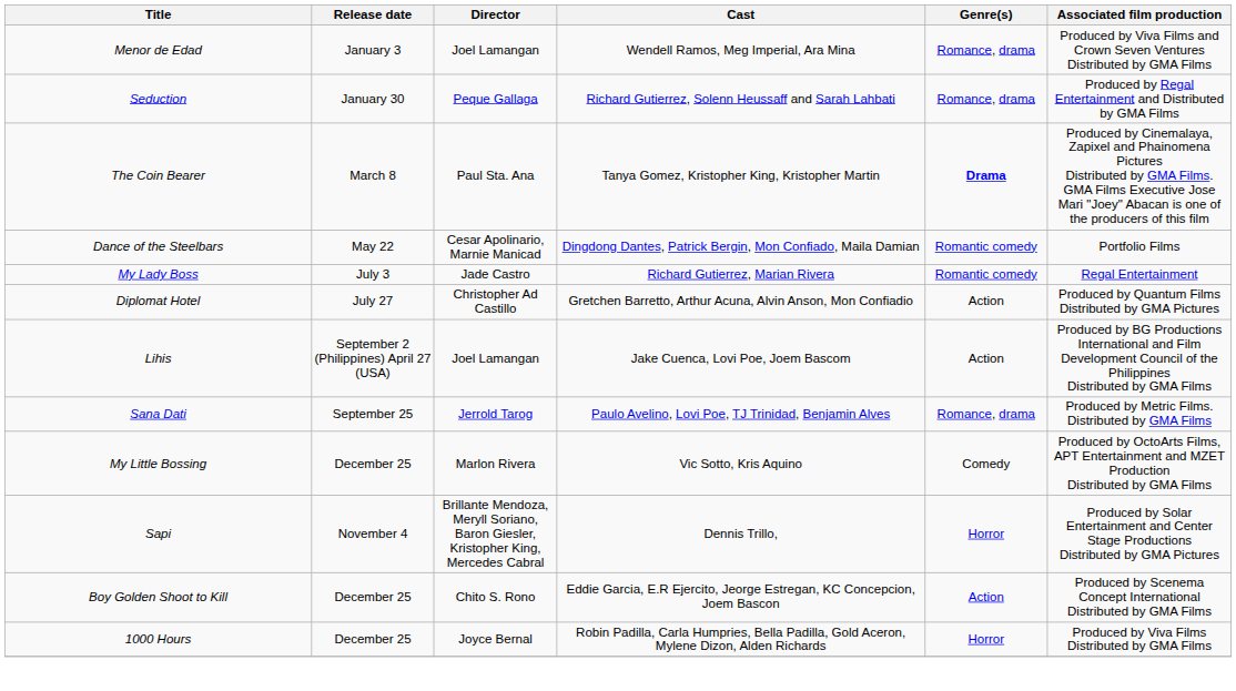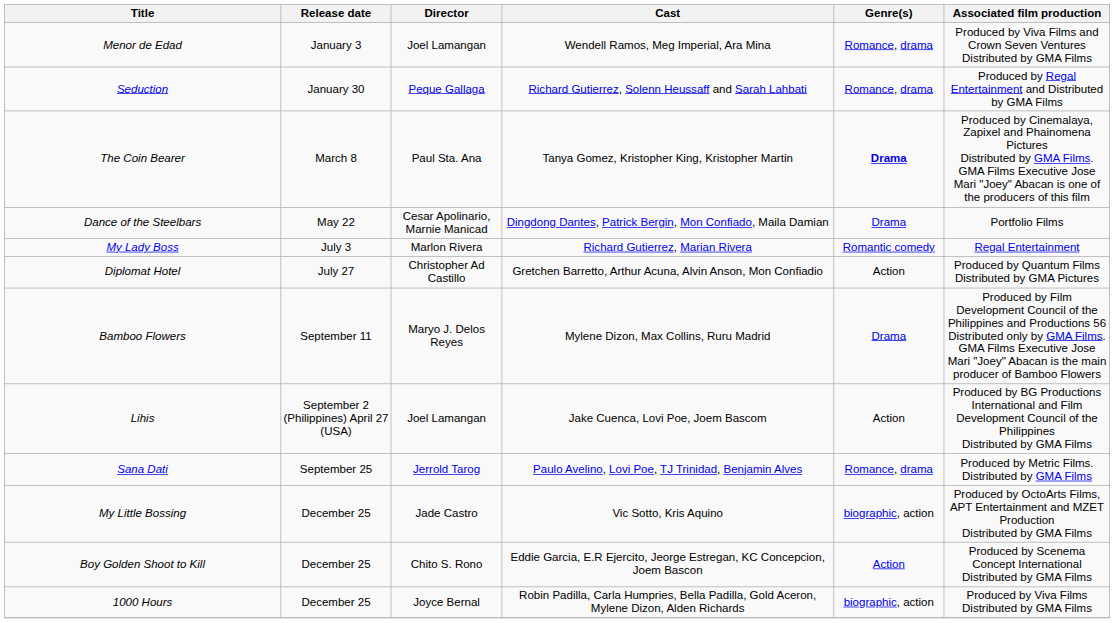Dance of the Steelbars | Genre(s): Romantic comedy -> Drama
My Lady Boss | Director: Jade Castro -> Marlon Rivera
+ row: Bamboo Flowers | September 11 | Maryo J. Delos Reyes | Mylene Dizon, Max Collins, Ruru Madrid | Drama | Produced by Film Development Council of the Philippines and Productions 56 Distributed only by GMA Films. GMA Films Executive Jose Mari "Joey" Abacan is the main producer of Bamboo Flowers
My Little Bossing | Director: Marlon Rivera -> Jade Castro
My Little Bossing | Genre(s): Comedy -> biographic, action
- row: Sapi | November 4 | Brillante Mendoza, Meryll Soriano, Baron Giesler, Kristopher King, Mercedes Cabral | Dennis Trillo, | Horror | Produced by Solar Entertainment and Center Stage Productions Distributed by GMA Pictures
1000 Hours | Genre(s): Horror -> biographic, action
